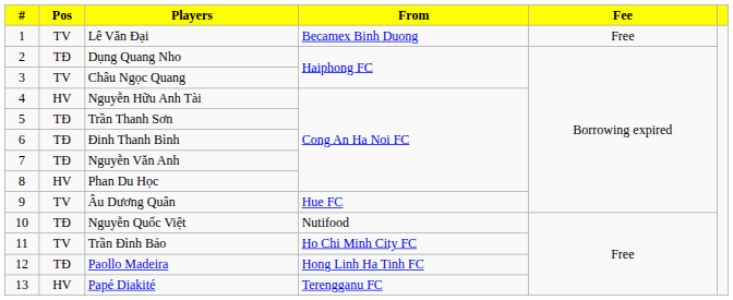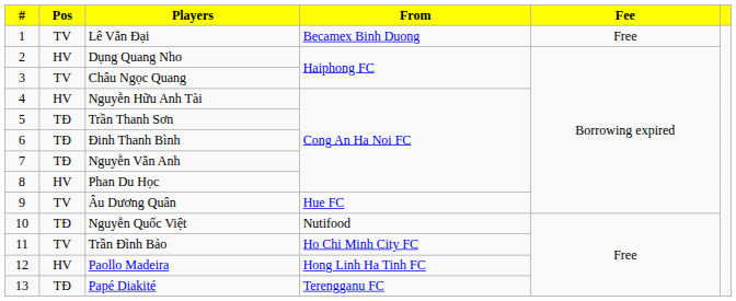Dụng Quang Nho | Pos: TĐ -> HV
Paollo Madeira | Pos: TĐ -> HV
Papé Diakité | Pos: HV -> TĐ
